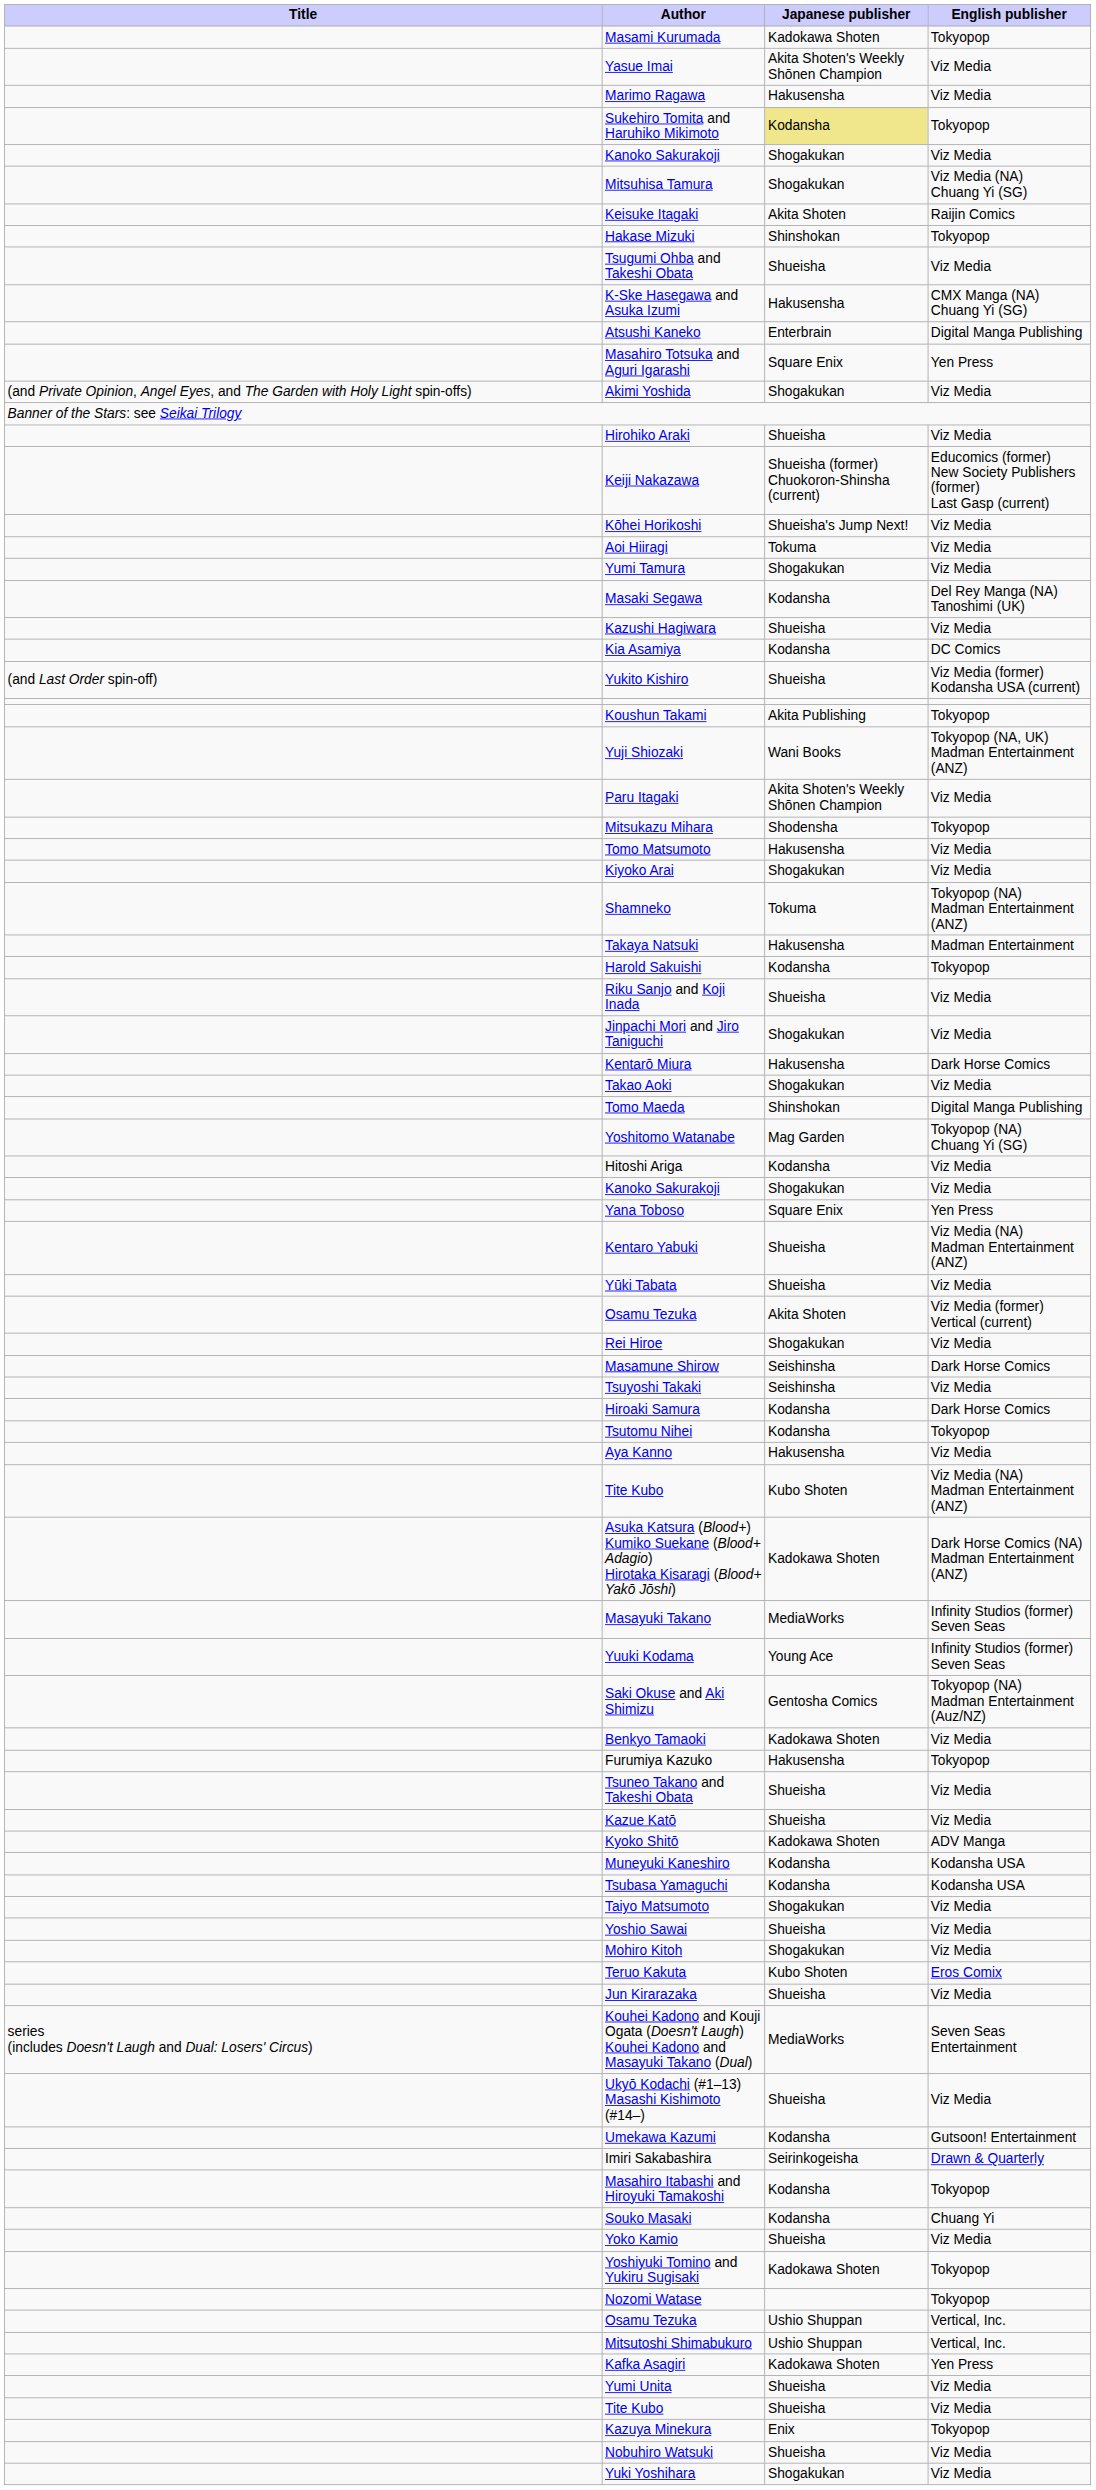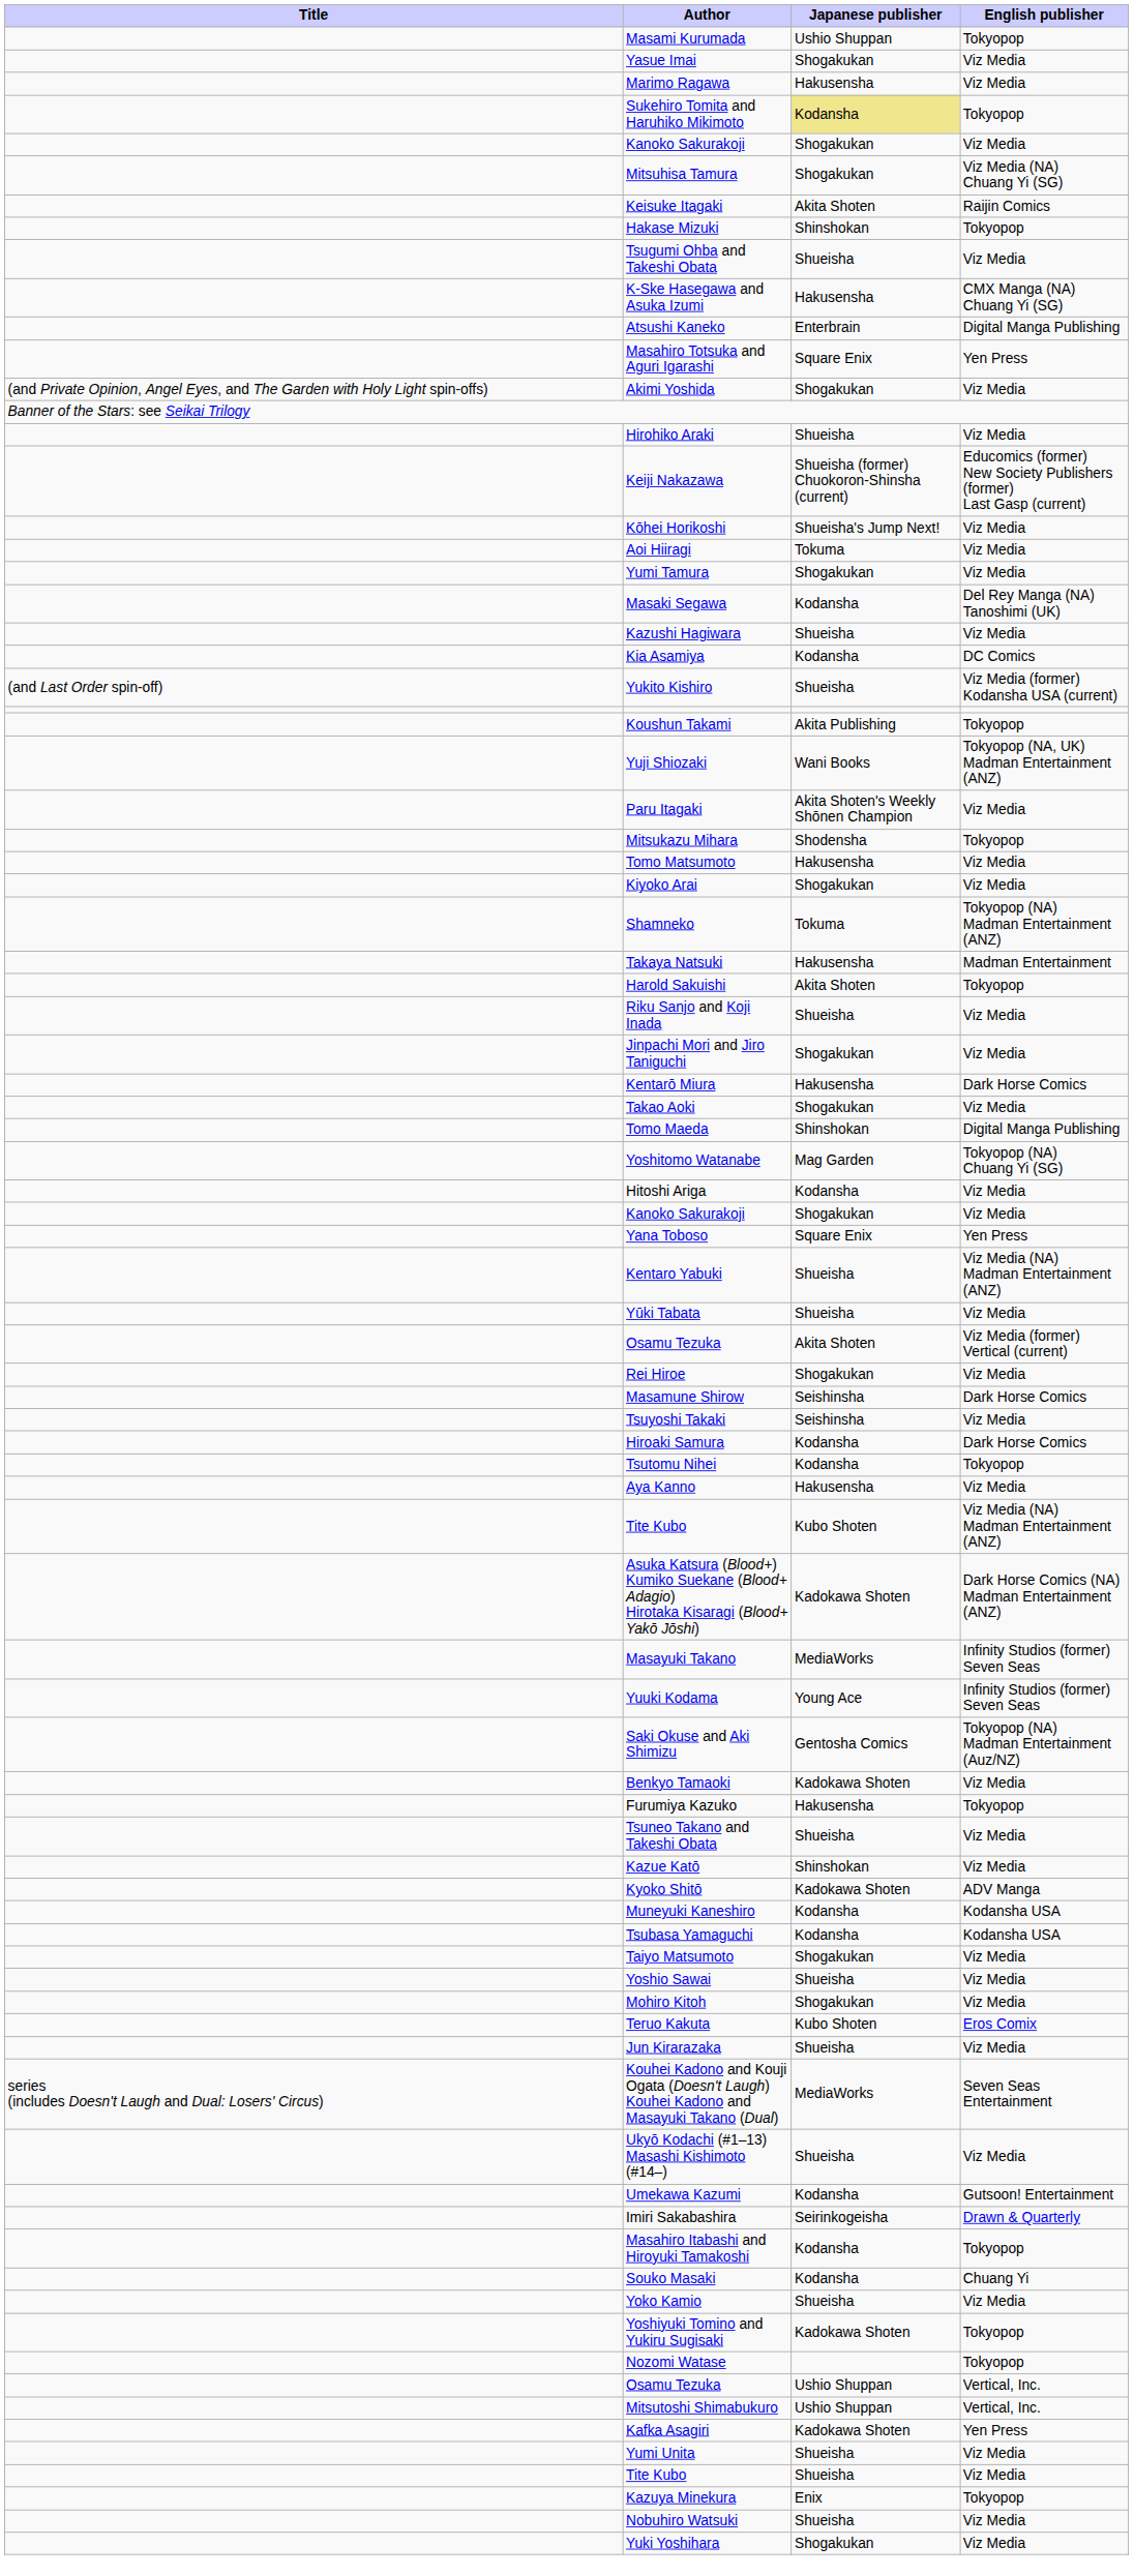Masami Kurumada | Japanese publisher: Kadokawa Shoten -> Ushio Shuppan
Yasue Imai | Japanese publisher: Akita Shoten's Weekly Shōnen Champion -> Shogakukan
Harold Sakuishi | Japanese publisher: Kodansha -> Akita Shoten
Kazue Katō | Japanese publisher: Shueisha -> Shinshokan
